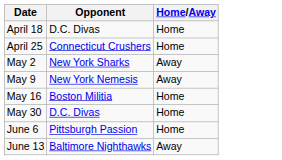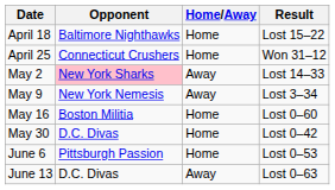+ column: Result | Lost 15–22 | Won 31–12 | Lost 14–33 | Lost 3–34 | Lost 0–60 | Lost 0–42 | Lost 0–53 | Lost 0–63
April 18 | Opponent: D.C. Divas -> Baltimore Nighthawks
May 2 | Opponent: no background -> pink background
June 13 | Opponent: Baltimore Nighthawks -> D.C. Divas
